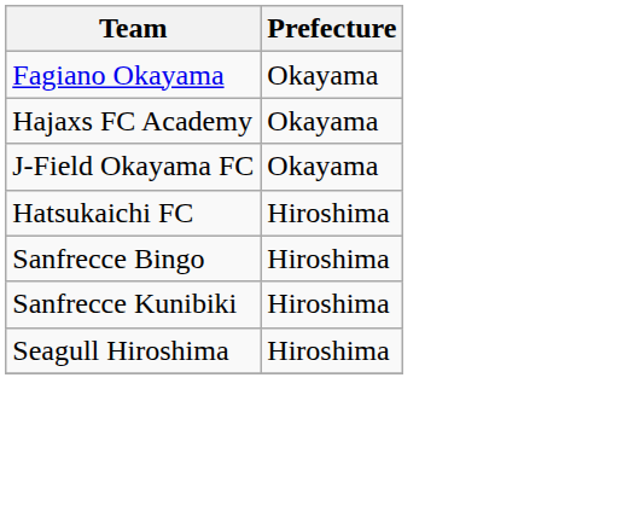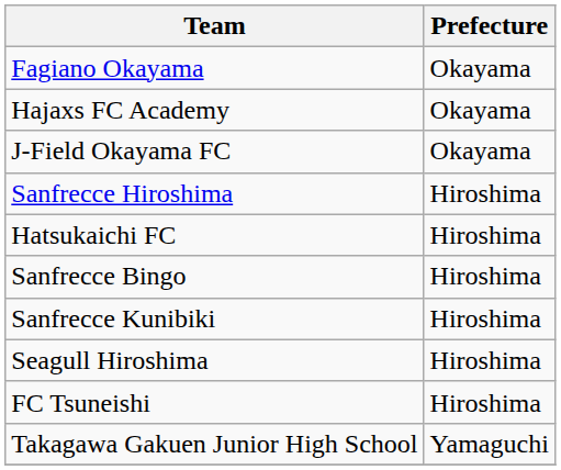+ row: Sanfrecce Hiroshima | Hiroshima
+ row: FC Tsuneishi | Hiroshima
+ row: Takagawa Gakuen Junior High School | Yamaguchi
